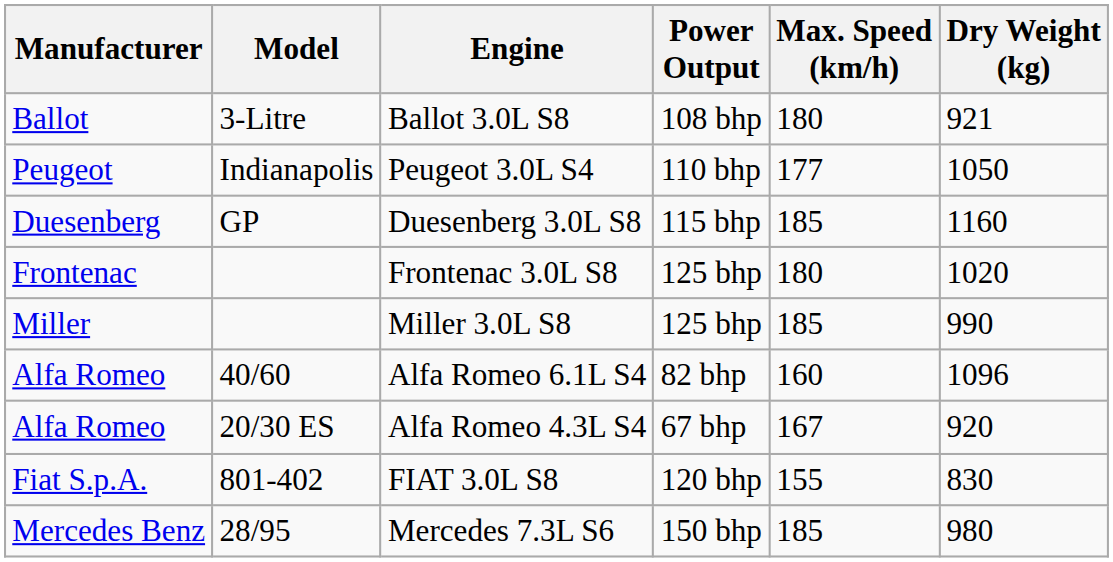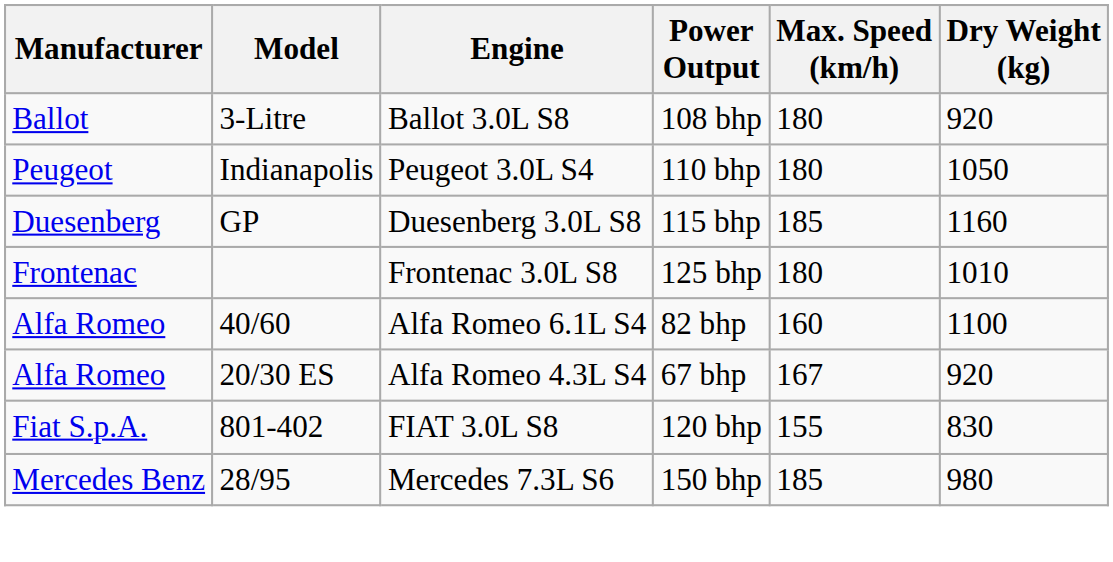Ballot 3.0L S8 | Dry Weight (kg): 921 -> 920
Peugeot 3.0L S4 | Max. Speed (km/h): 177 -> 180
Frontenac 3.0L S8 | Dry Weight (kg): 1020 -> 1010
- row: Miller | Miller 3.0L S8 | 125 bhp | 185 | 990
Alfa Romeo 6.1L S4 | Dry Weight (kg): 1096 -> 1100
